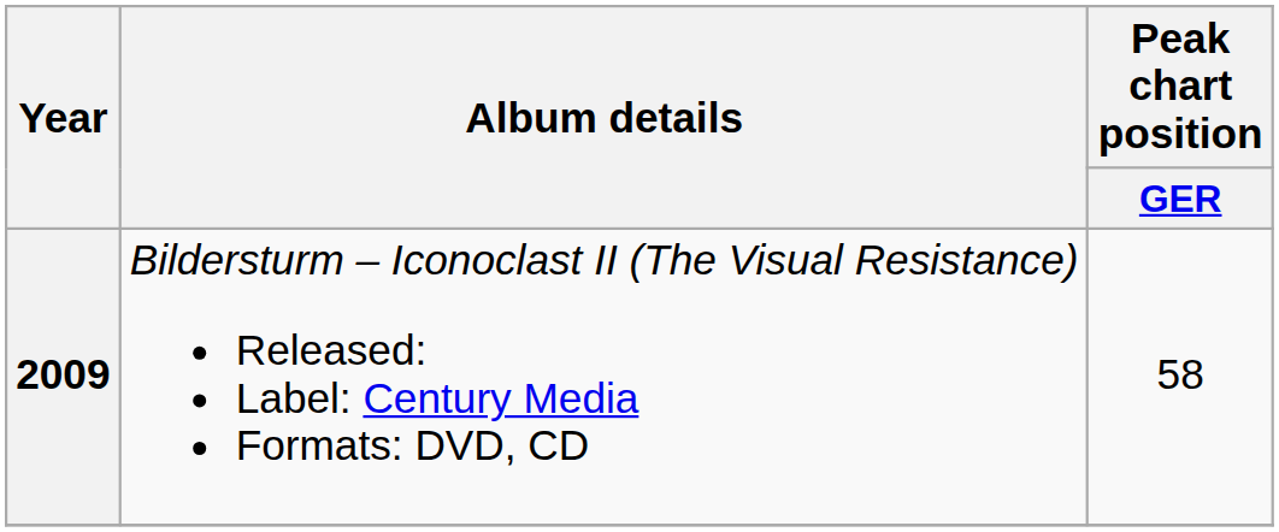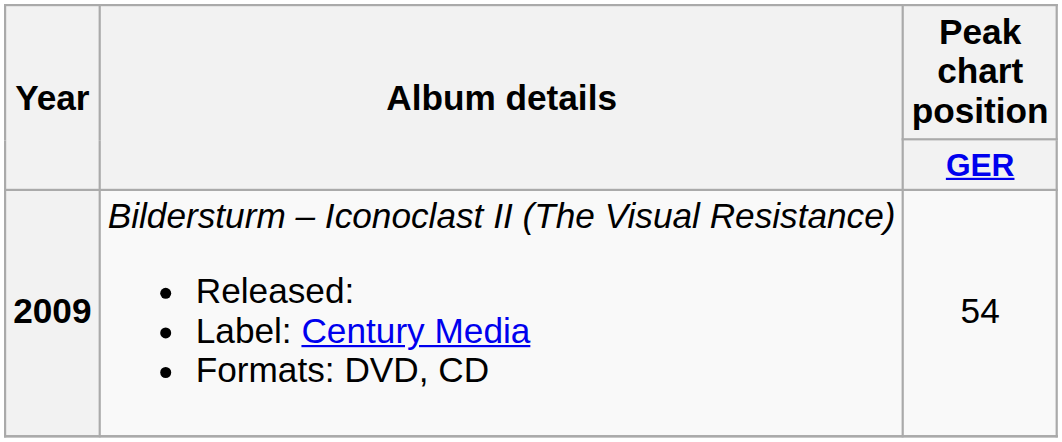2009 | Peak chart position / GER: 58 -> 54
